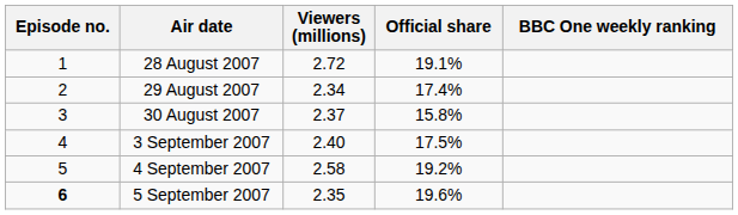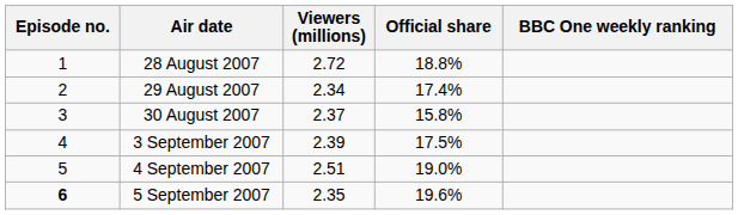28 August 2007 | Official share: 19.1% -> 18.8%
3 September 2007 | Viewers (millions): 2.40 -> 2.39
4 September 2007 | Viewers (millions): 2.58 -> 2.51
4 September 2007 | Official share: 19.2% -> 19.0%
